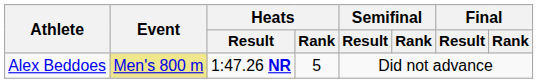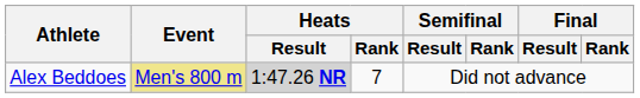Alex Beddoes | Heats / Result: no background -> lightgrey background
Alex Beddoes | Heats / Rank: 5 -> 7
